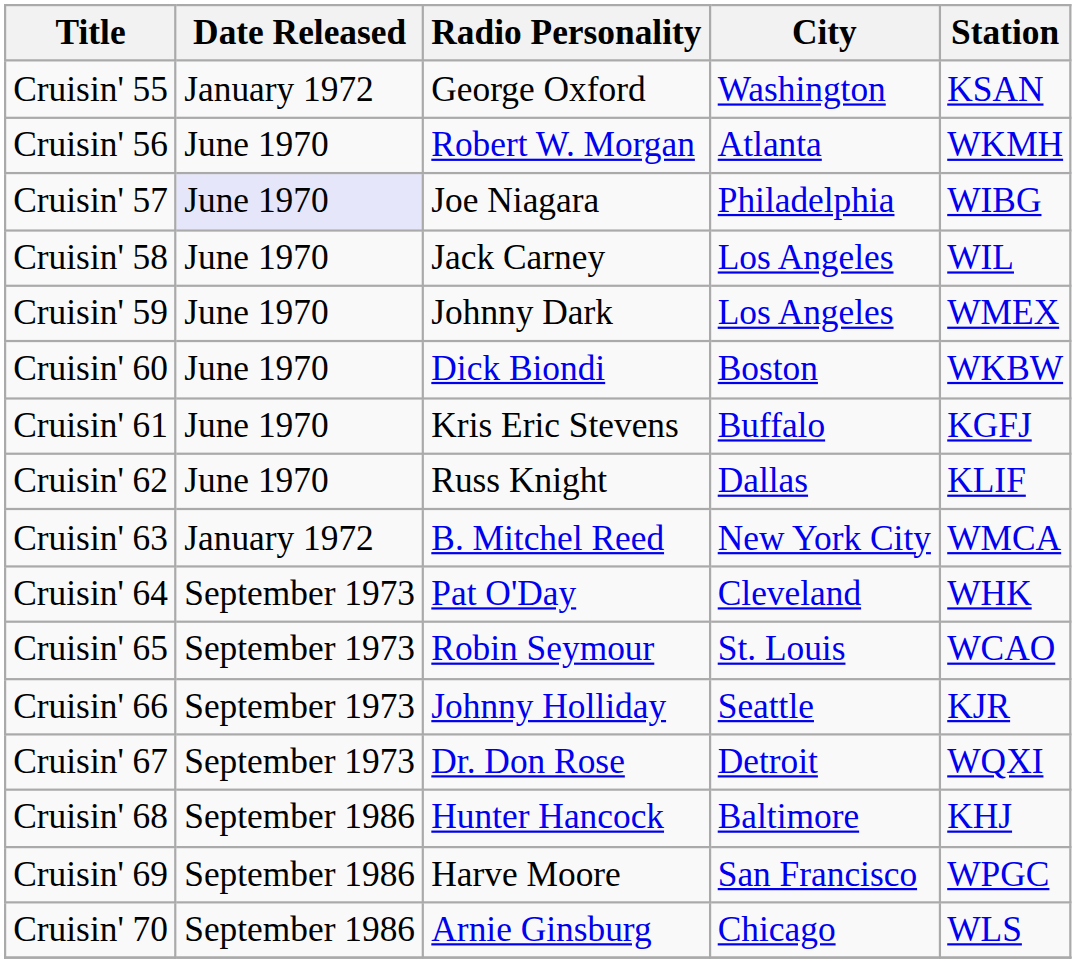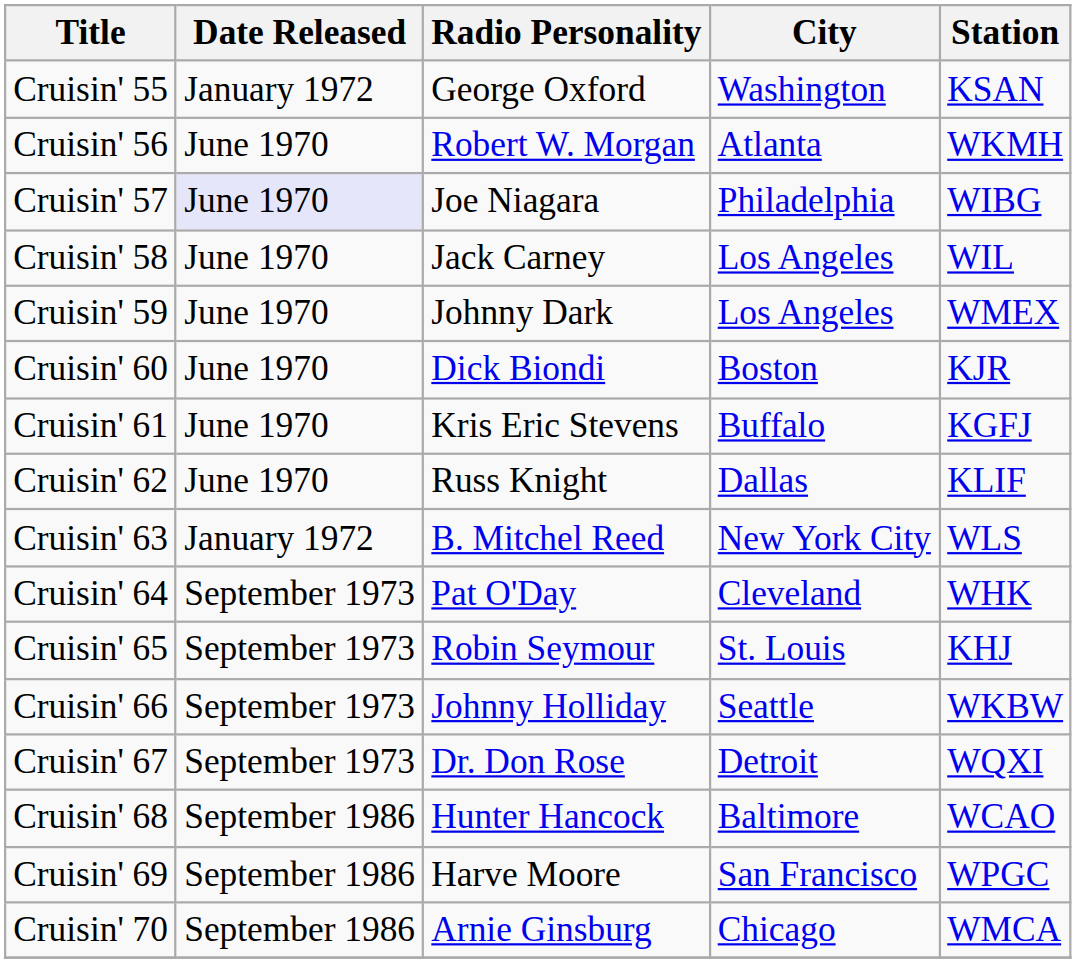Cruisin' 60 | Station: WKBW -> KJR
Cruisin' 63 | Station: WMCA -> WLS
Cruisin' 65 | Station: WCAO -> KHJ
Cruisin' 66 | Station: KJR -> WKBW
Cruisin' 68 | Station: KHJ -> WCAO
Cruisin' 70 | Station: WLS -> WMCA
